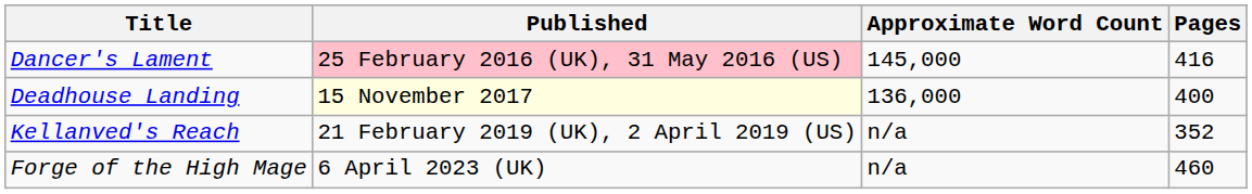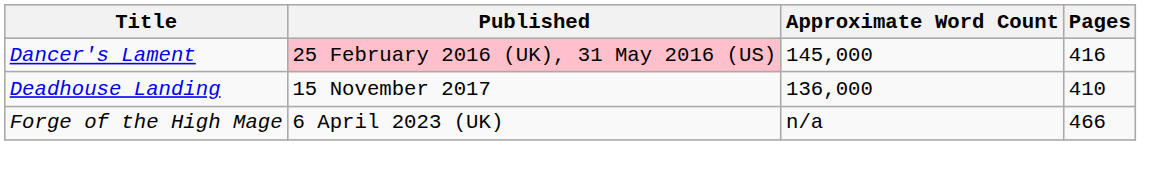Deadhouse Landing | Published: lightyellow background -> no background
Deadhouse Landing | Pages: 400 -> 410
- row: Kellanved's Reach | 21 February 2019 (UK), 2 April 2019 (US) | n/a | 352
Forge of the High Mage | Pages: 460 -> 466
